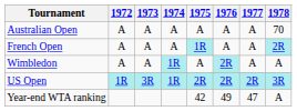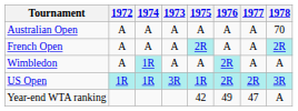columns swapped: 1973 <-> 1974
French Open | 1975: 1R -> 2R
US Open | 1975: 2R -> 1R
